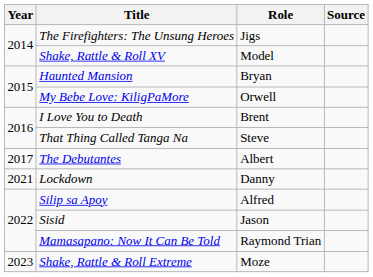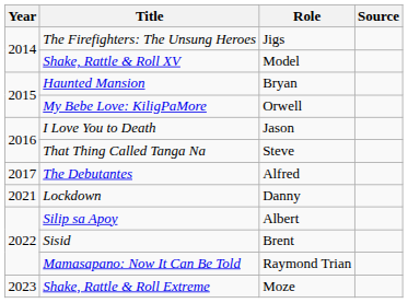I Love You to Death | Role: Brent -> Jason
The Debutantes | Role: Albert -> Alfred
Silip sa Apoy | Role: Alfred -> Albert
Sisid | Role: Jason -> Brent
